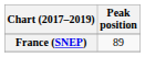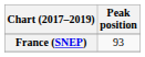France (SNEP) | Peak position: 89 -> 93
